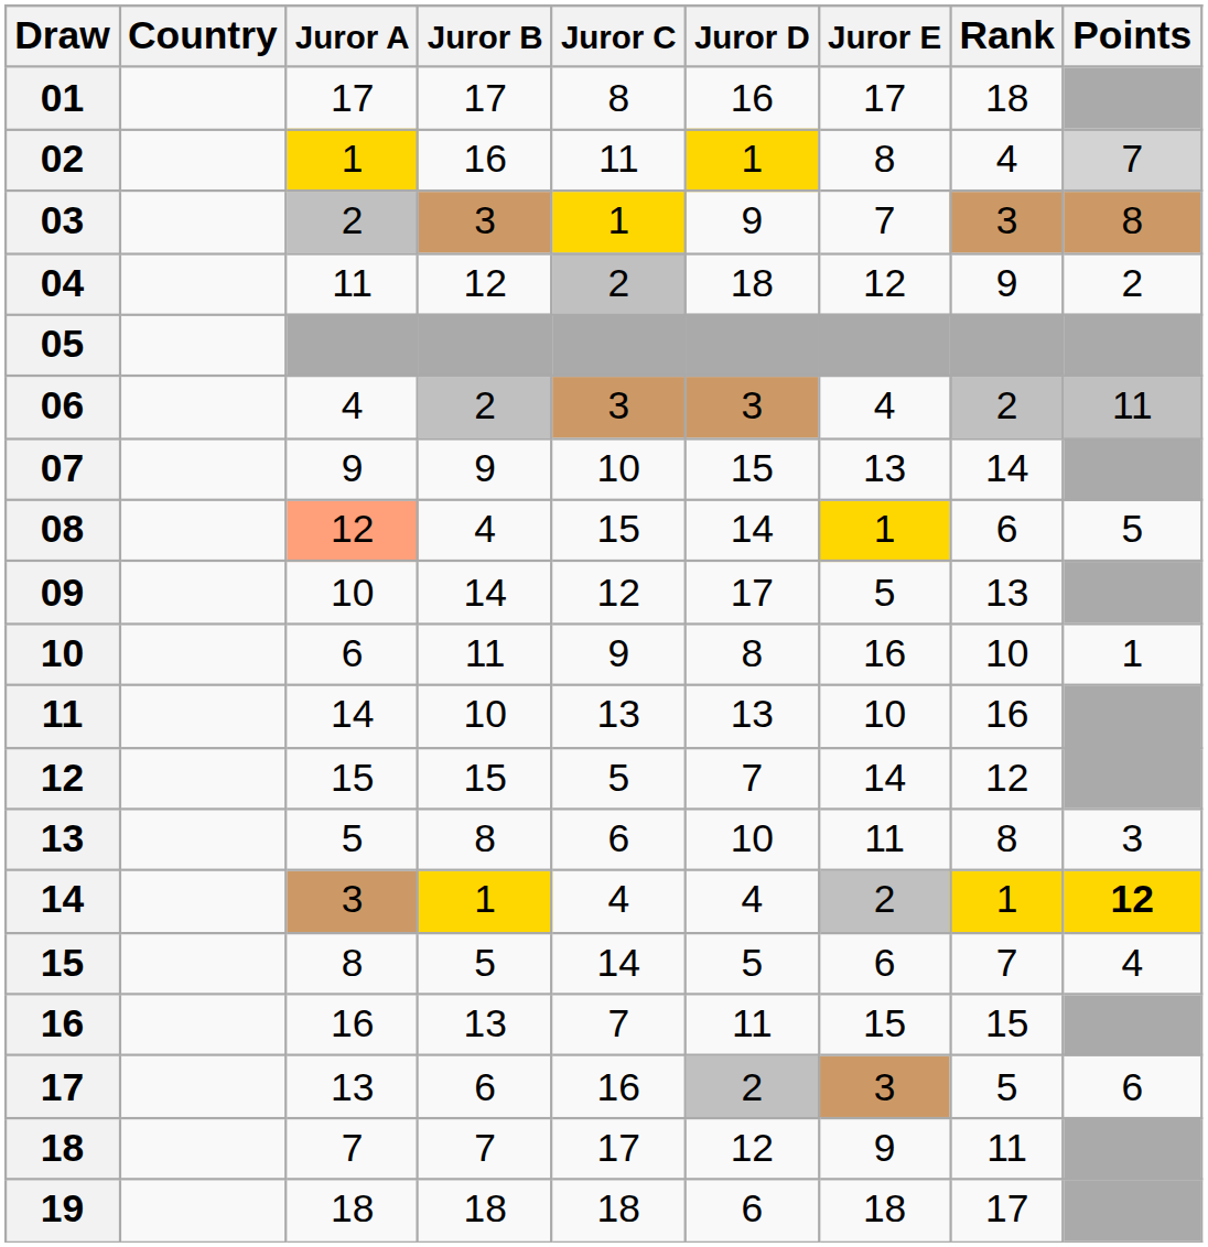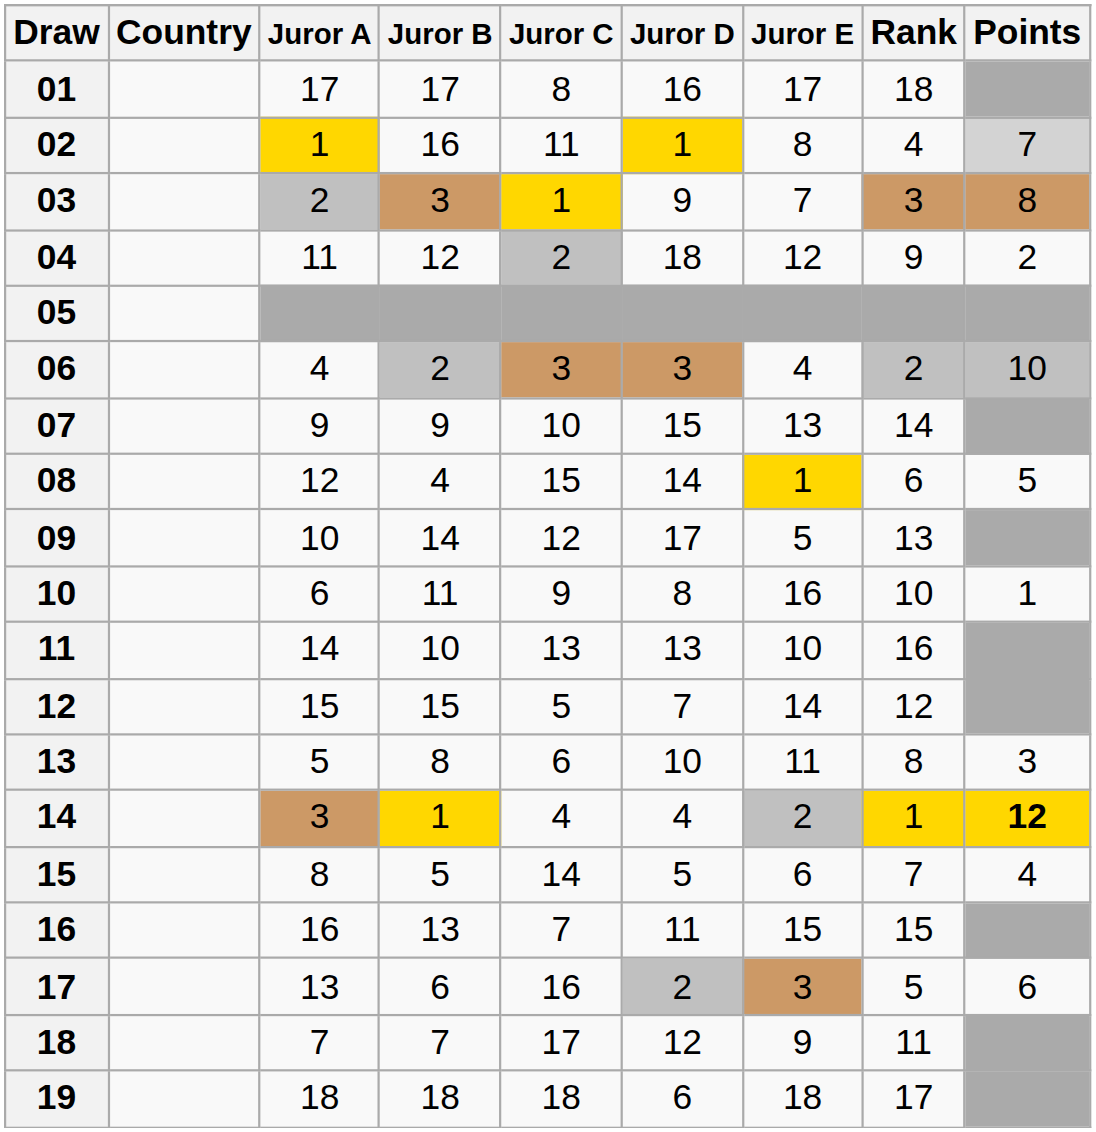06 | Points: 11 -> 10
08 | Juror A: lightsalmon background -> no background
